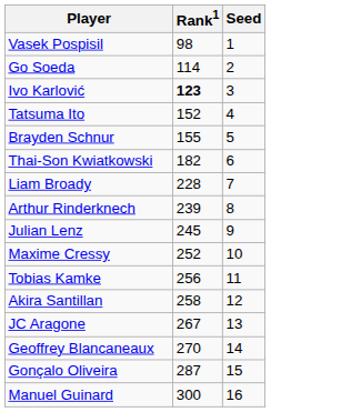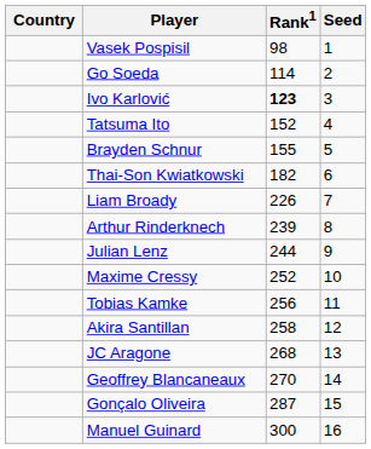+ column: Country
Liam Broady | Rank1: 228 -> 226
Julian Lenz | Rank1: 245 -> 244
JC Aragone | Rank1: 267 -> 268
